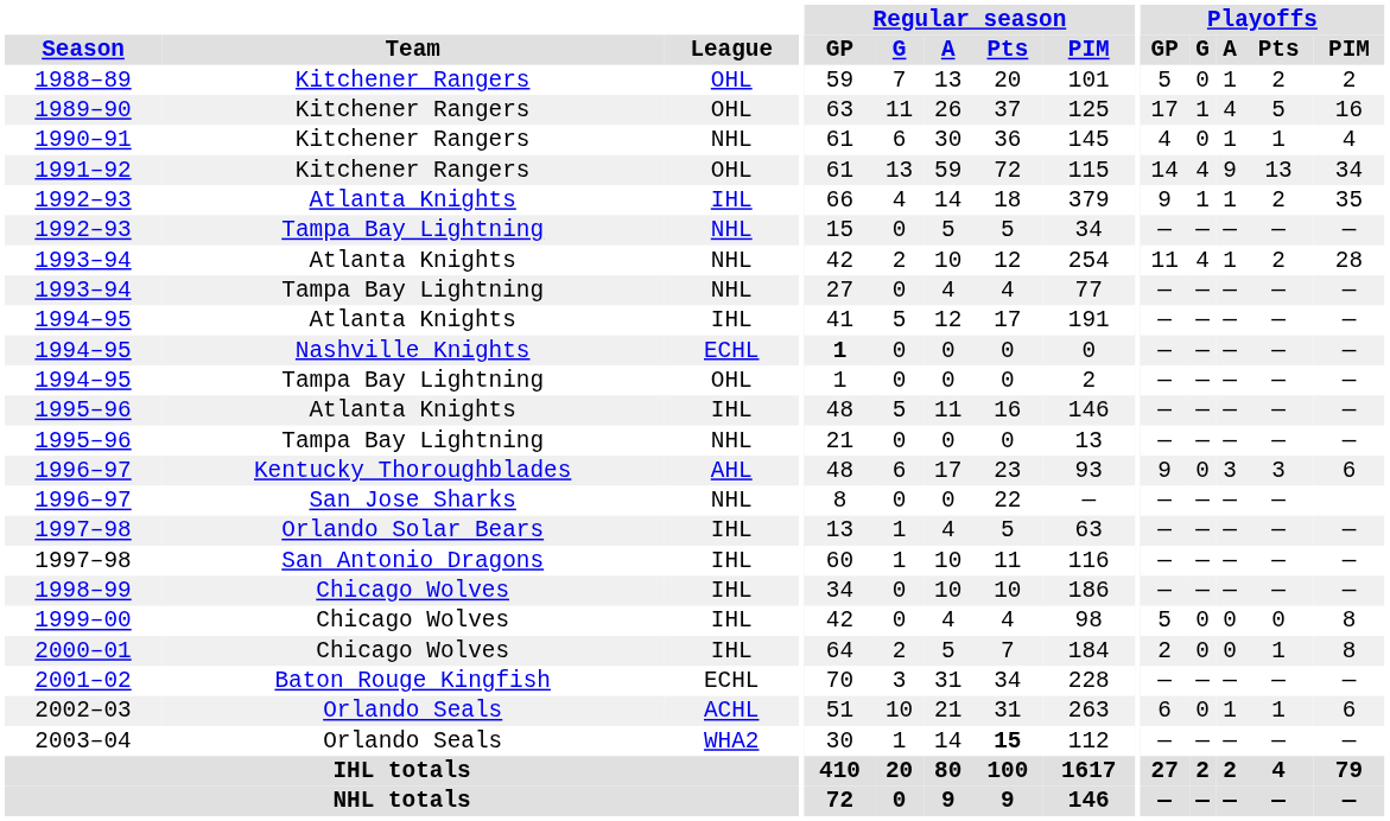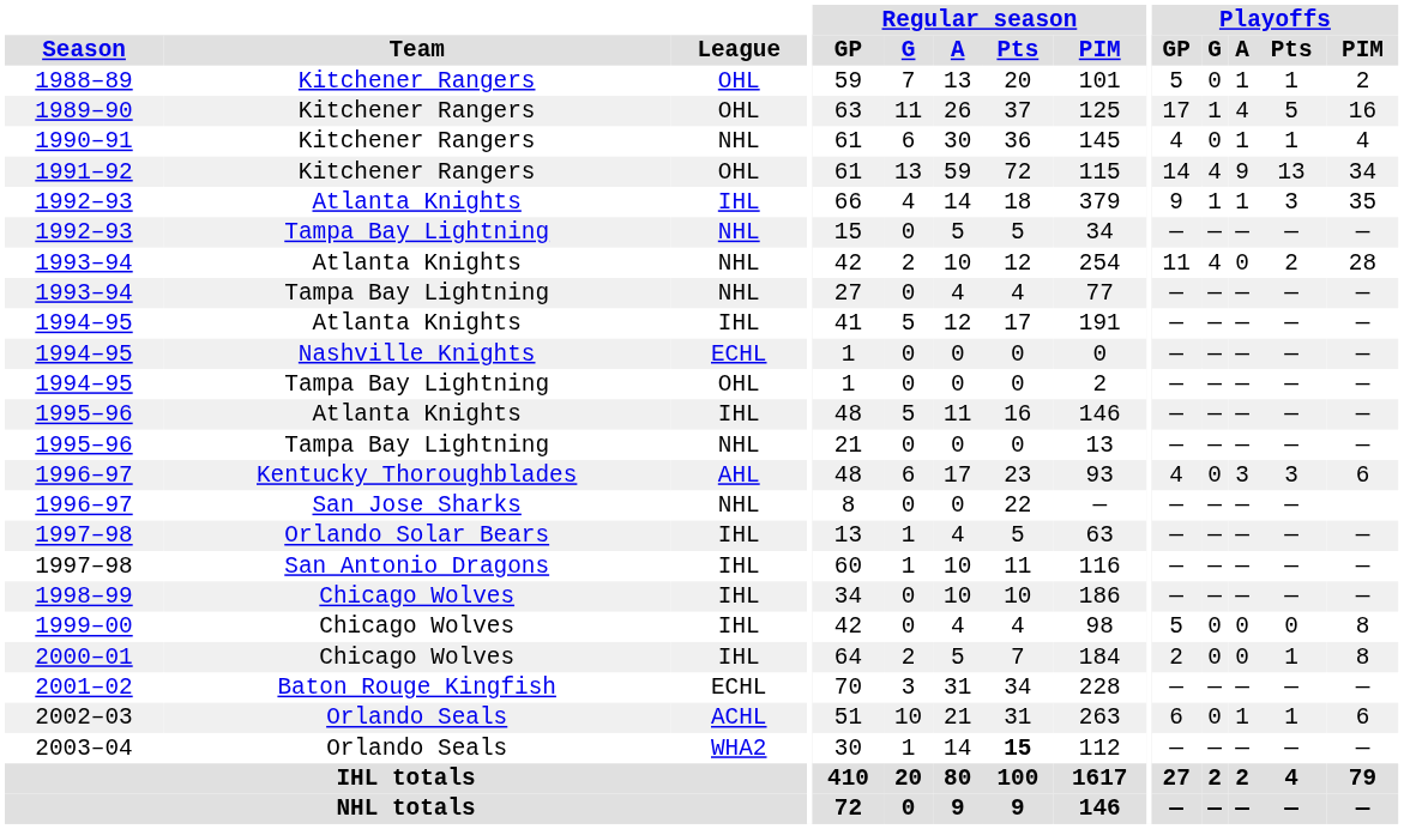1988–89 | Playoffs / Pts: 2 -> 1
1992–93 / Atlanta Knights | Playoffs / Pts: 2 -> 3
1993–94 / Atlanta Knights | Playoffs / A: 1 -> 0
1994–95 / Nashville Knights | Regular season / GP: bold -> normal
1996–97 / Kentucky Thoroughblades | Playoffs / GP: 9 -> 4
